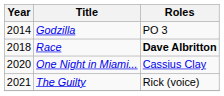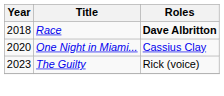- row: 2014 | Godzilla | PO 3
The Guilty | Year: 2021 -> 2023
